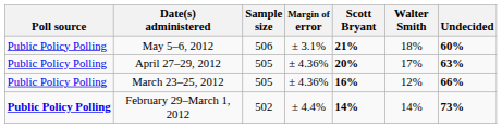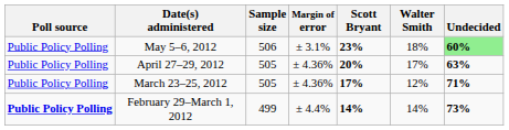May 5–6, 2012 | Scott Bryant: 21% -> 23%
May 5–6, 2012 | Undecided: no background -> lightgreen background
March 23–25, 2012 | Scott Bryant: 16% -> 17%
March 23–25, 2012 | Undecided: 66% -> 71%
February 29–March 1, 2012 | Sample size: 502 -> 499
